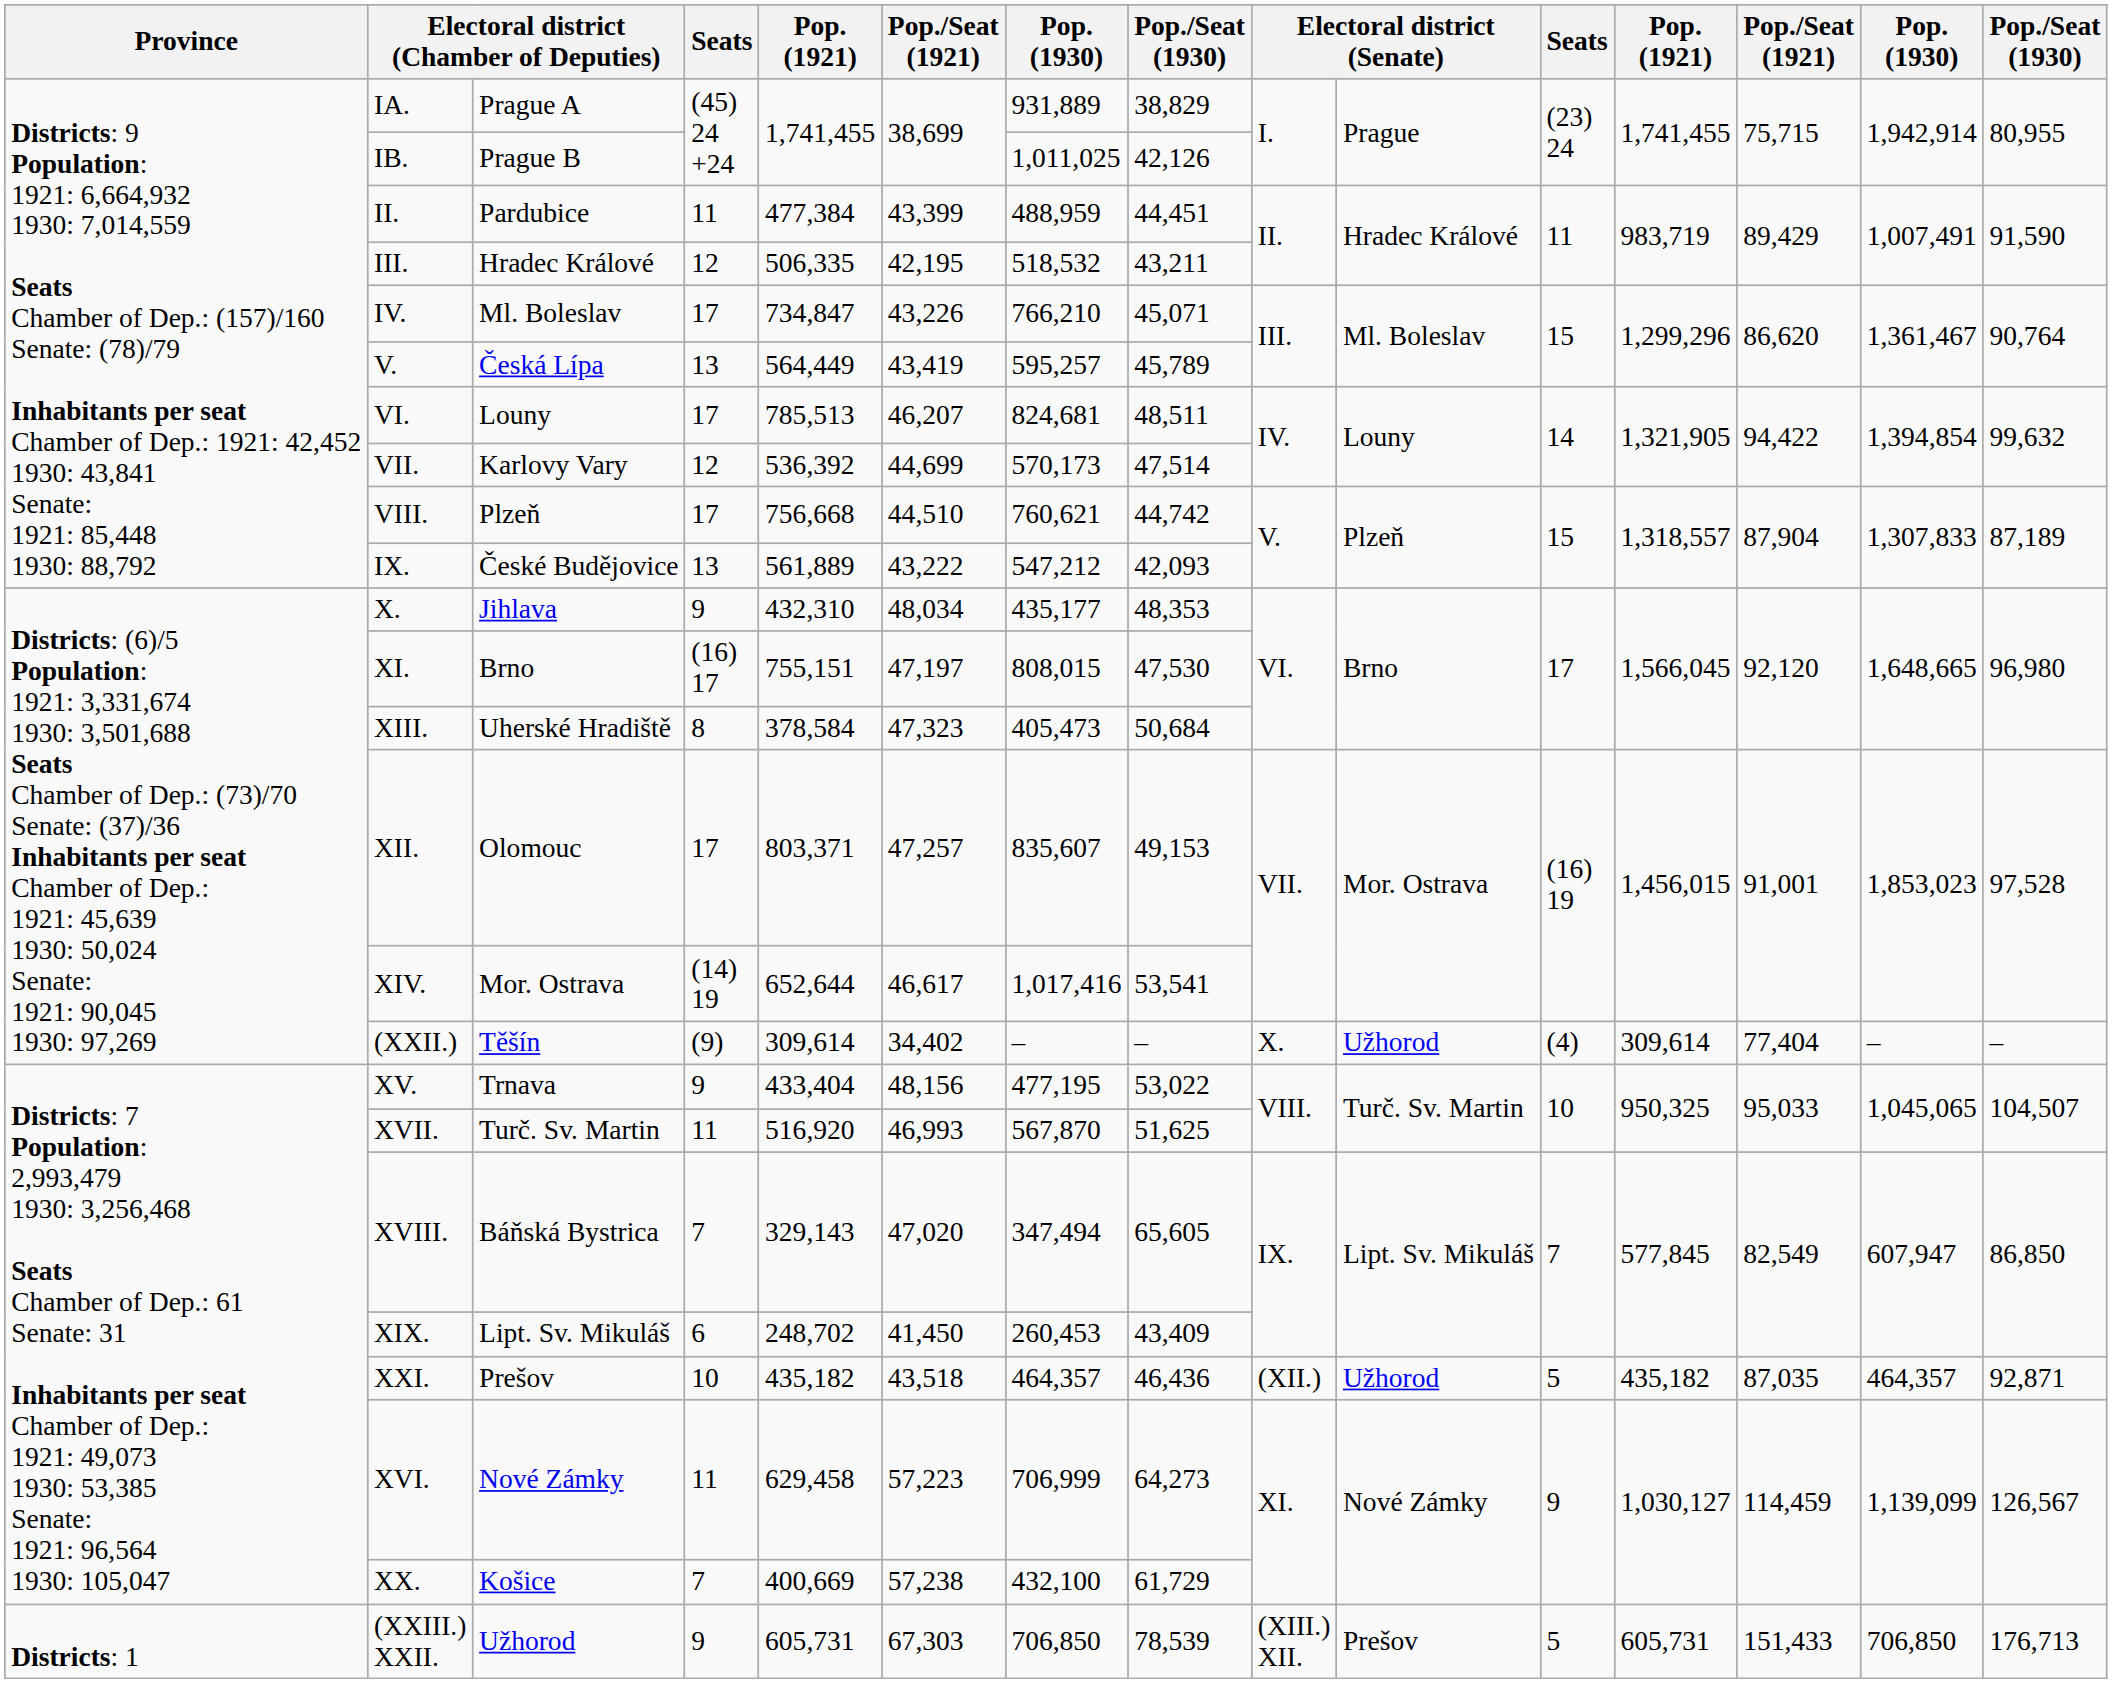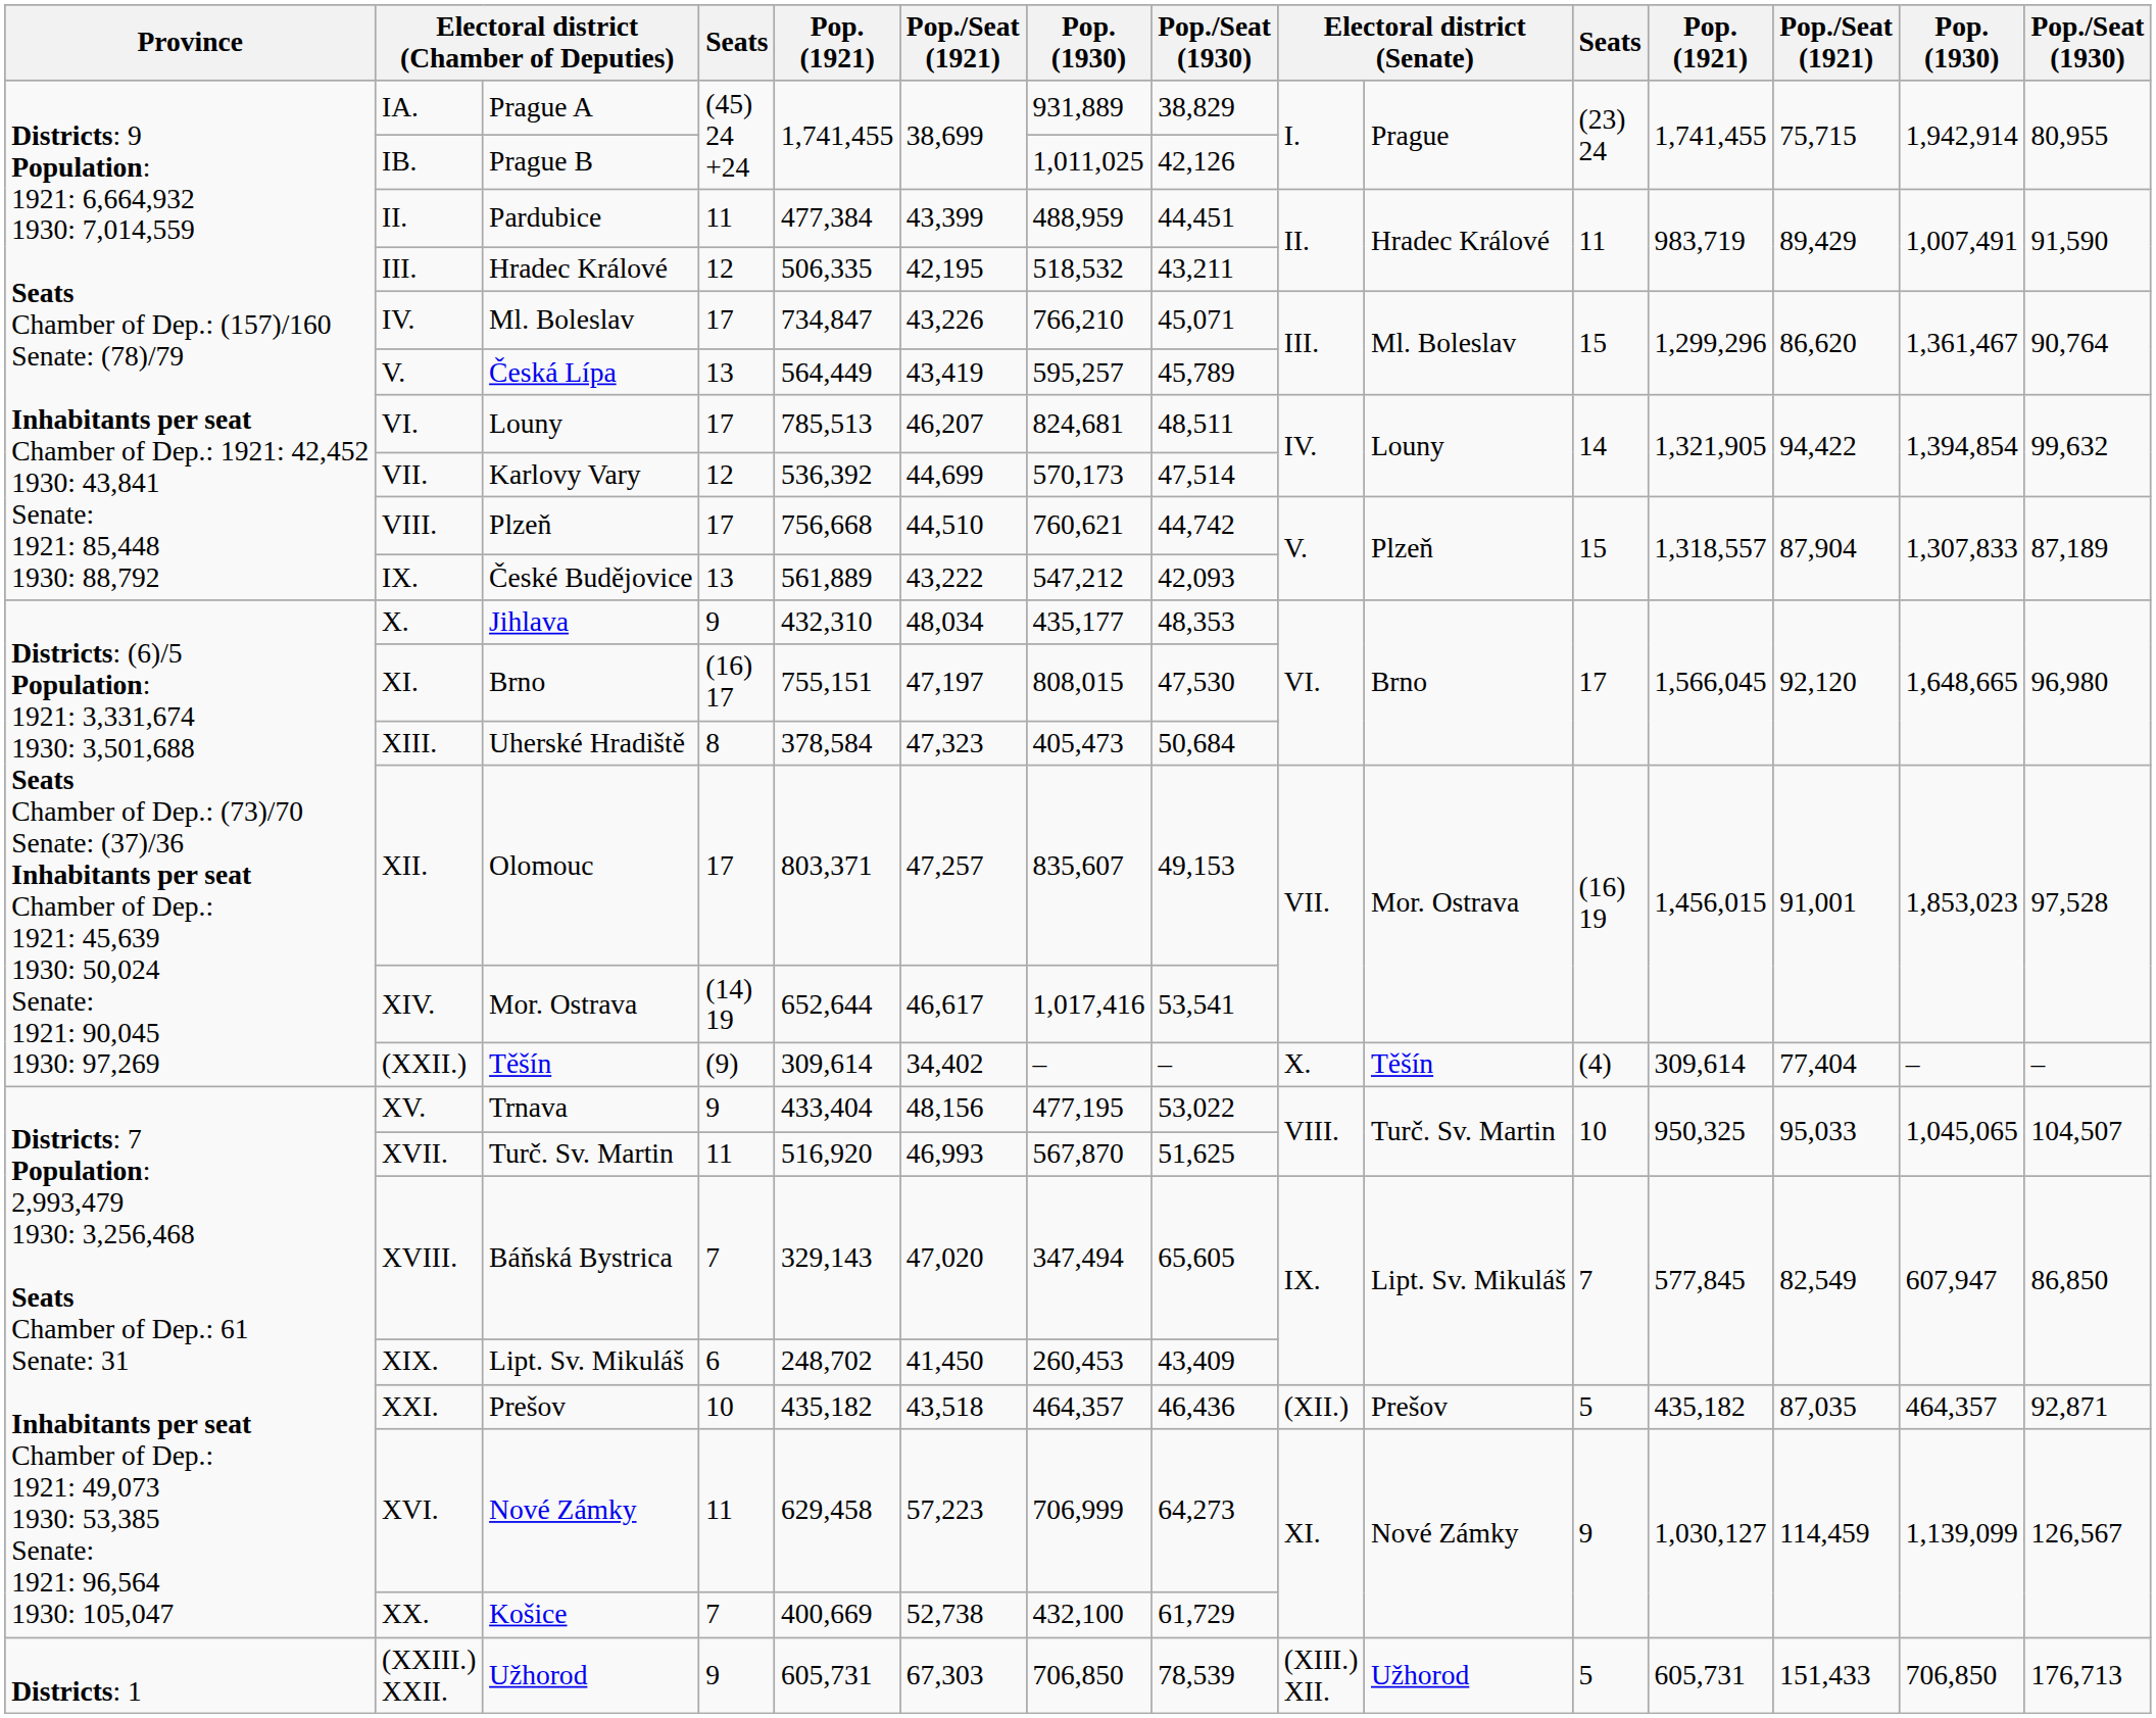(XXII.) | column 10: Užhorod -> Těšín
XXI. | column 10: Užhorod -> Prešov
XX. | column 6: 57,238 -> 52,738
(XXIII.) XXII. | column 10: Prešov -> Užhorod
